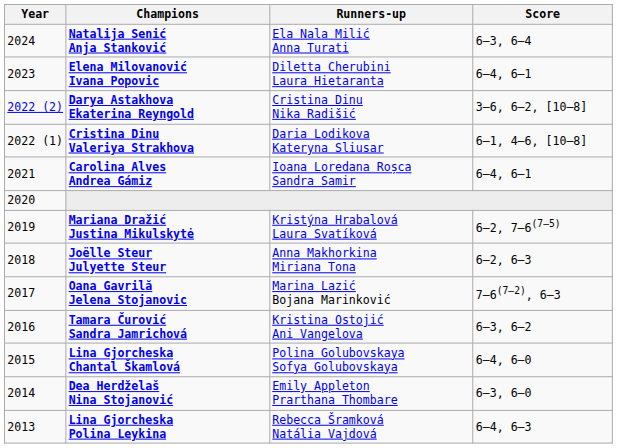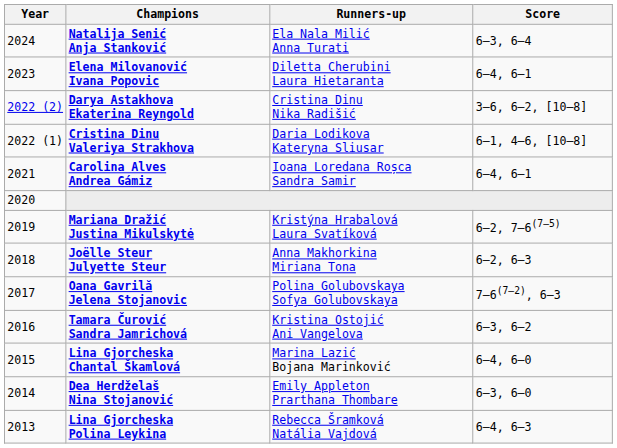Oana Gavrilă Jelena Stojanovic | Runners-up: Marina Lazić Bojana Marinković -> Polina Golubovskaya Sofya Golubovskaya
Lina Gjorcheska Chantal Škamlová | Runners-up: Polina Golubovskaya Sofya Golubovskaya -> Marina Lazić Bojana Marinković
